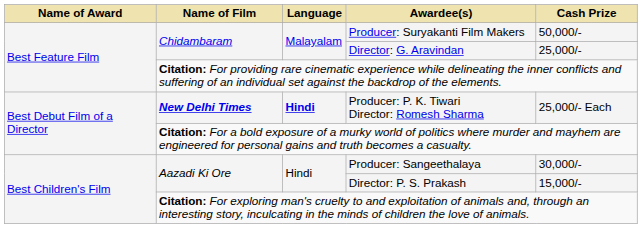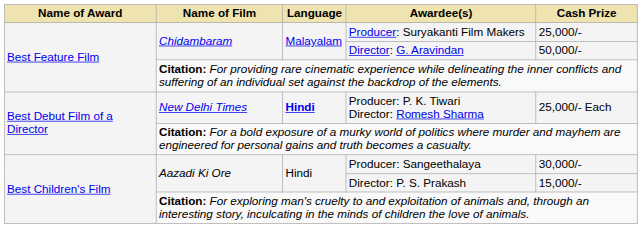Producer: Suryakanti Film Makers | Cash Prize: 50,000/- -> 25,000/-
Director: G. Aravindan | Cash Prize: 25,000/- -> 50,000/-
Producer: P. K. Tiwari Director: Romesh Sharma | Name of Film: bold -> normal
